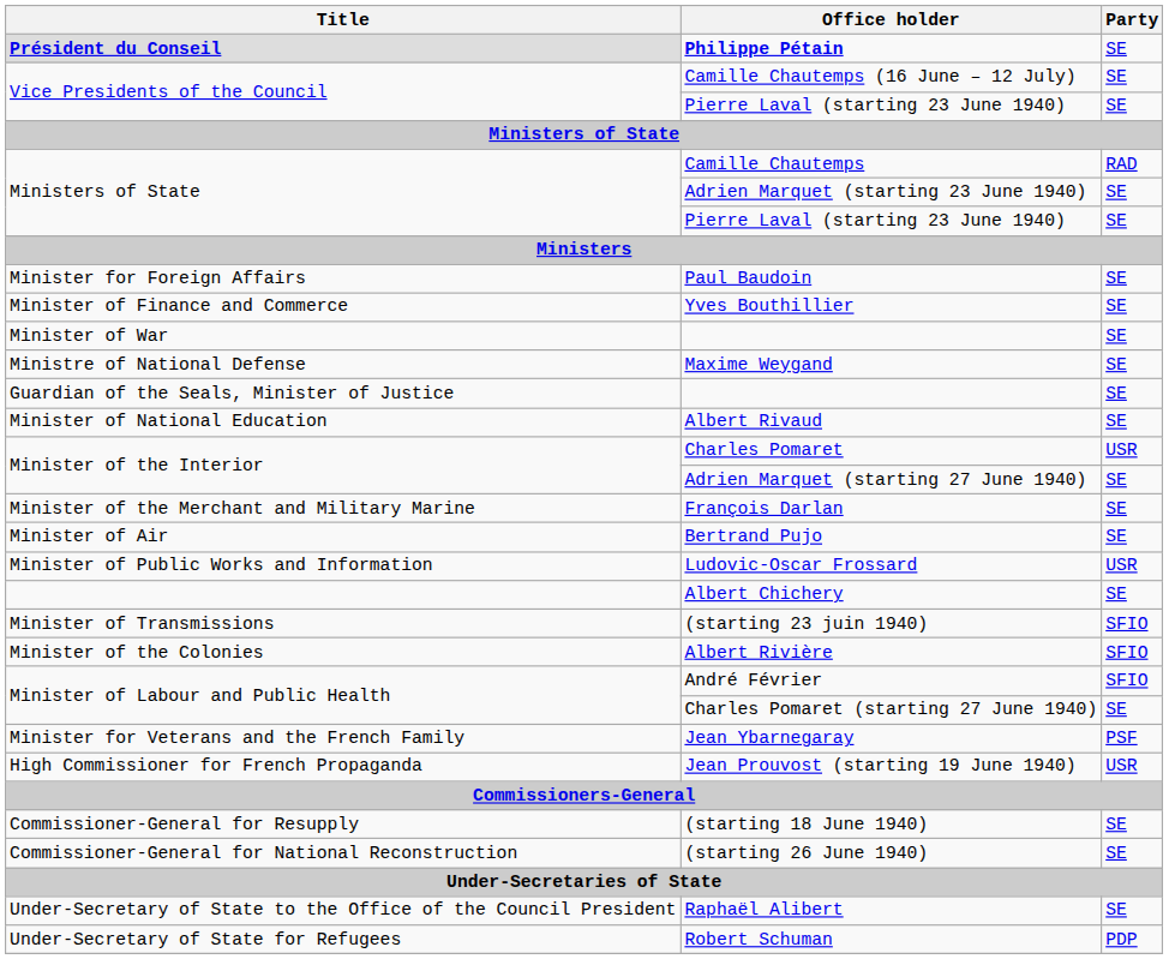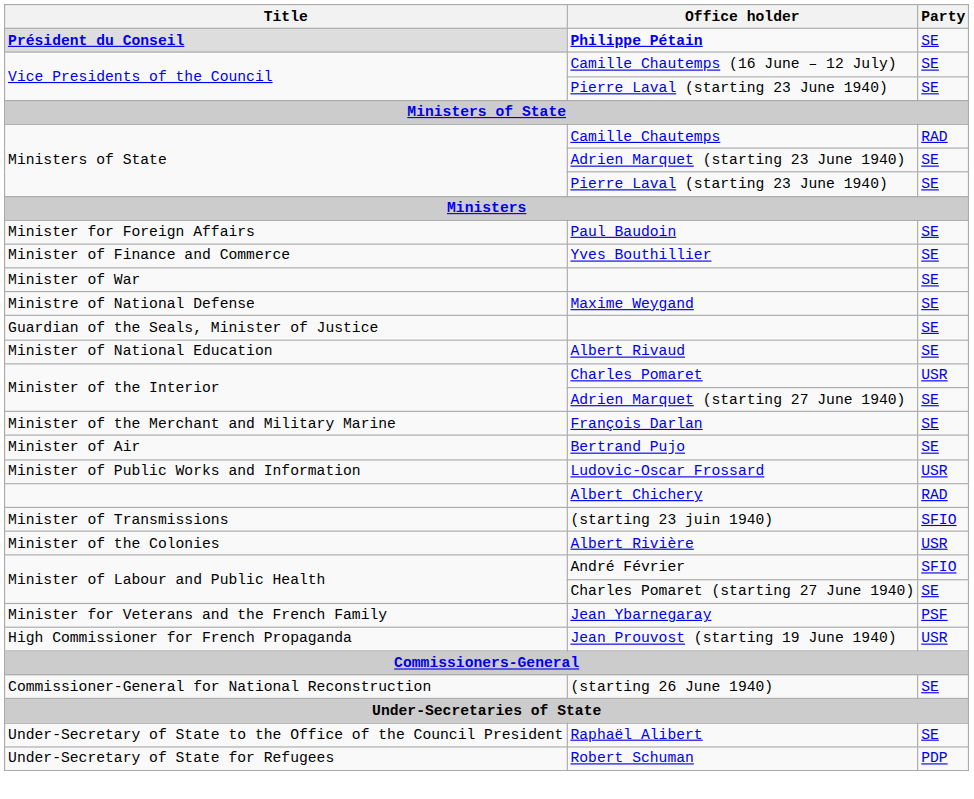Albert Chichery | Party: SE -> RAD
Albert Rivière | Party: SFIO -> USR
- row: Commissioner-General for Resupply | (starting 18 June 1940) | SE
